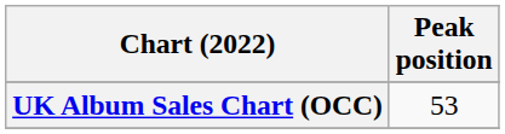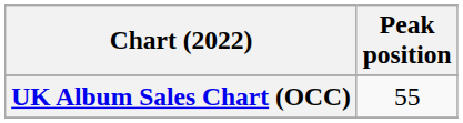UK Album Sales Chart (OCC) | Peak position: 53 -> 55
